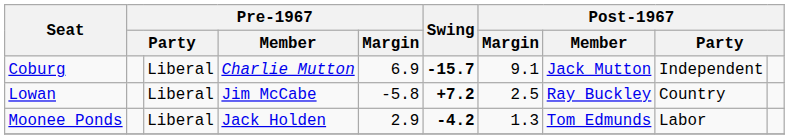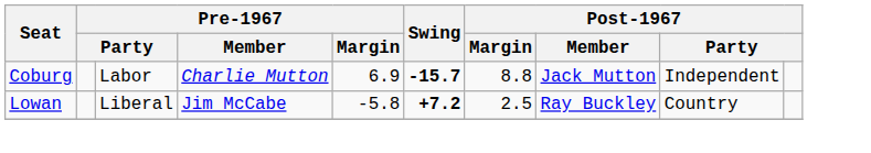Coburg | column 3: Liberal -> Labor
Coburg | Post-1967 / Margin: 9.1 -> 8.8
- row: Moonee Ponds | Liberal | Jack Holden | 2.9 | -4.2 | 1.3 | Tom Edmunds | Labor
